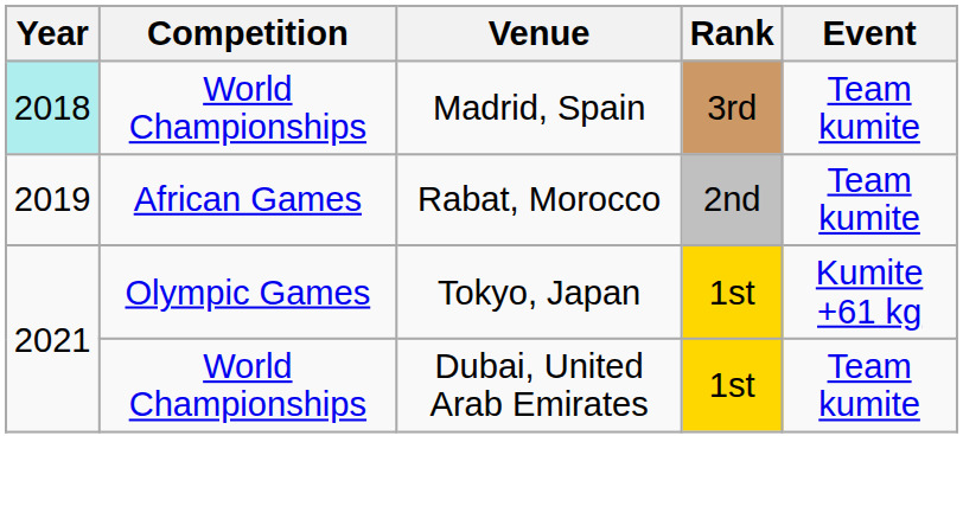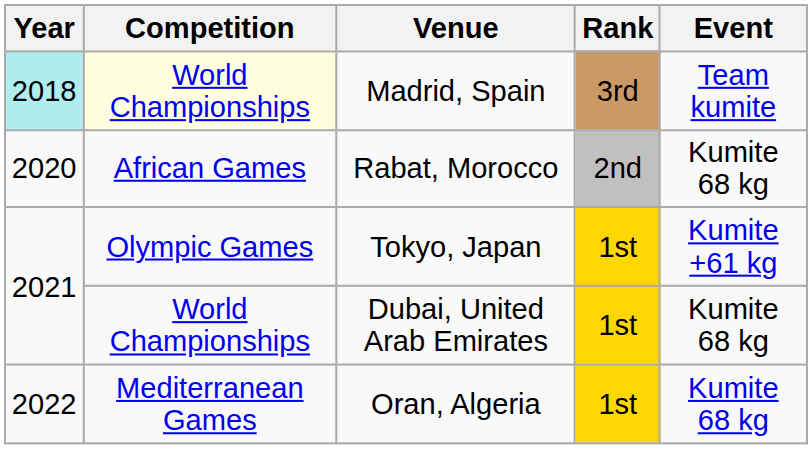Madrid, Spain | Competition: no background -> lightyellow background
Rabat, Morocco | Year: 2019 -> 2020
Rabat, Morocco | Event: Team kumite -> Kumite 68 kg
Dubai, United Arab Emirates | Event: Team kumite -> Kumite 68 kg
+ row: 2022 | Mediterranean Games | Oran, Algeria | 1st | Kumite 68 kg
